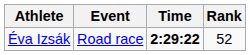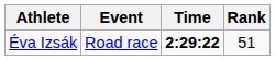Éva Izsák | Rank: 52 -> 51
